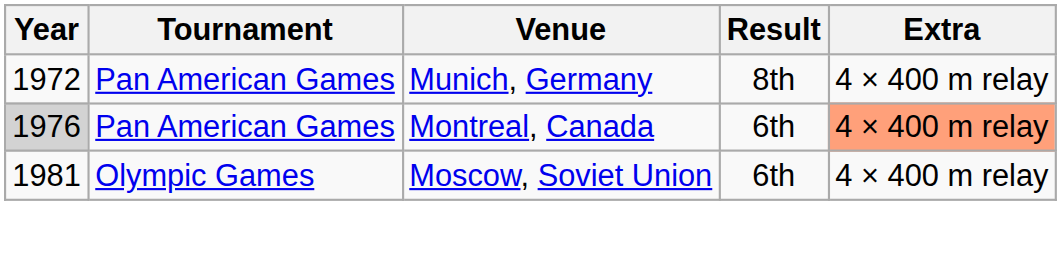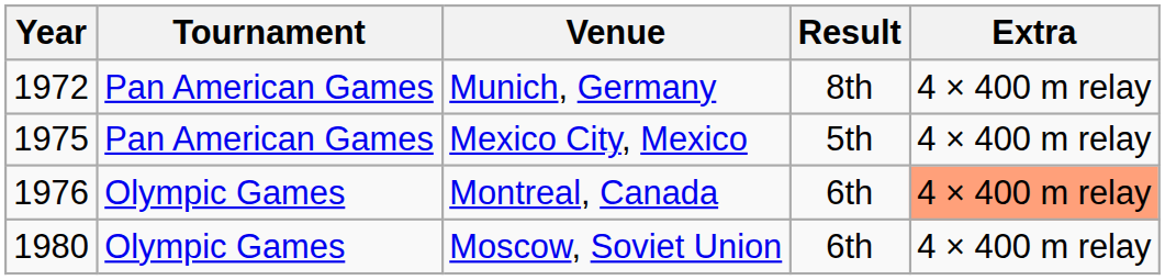+ row: 1975 | Pan American Games | Mexico City, Mexico | 5th | 4 × 400 m relay
Montreal, Canada | Year: lightgrey background -> no background
Montreal, Canada | Tournament: Pan American Games -> Olympic Games
Moscow, Soviet Union | Year: 1981 -> 1980
